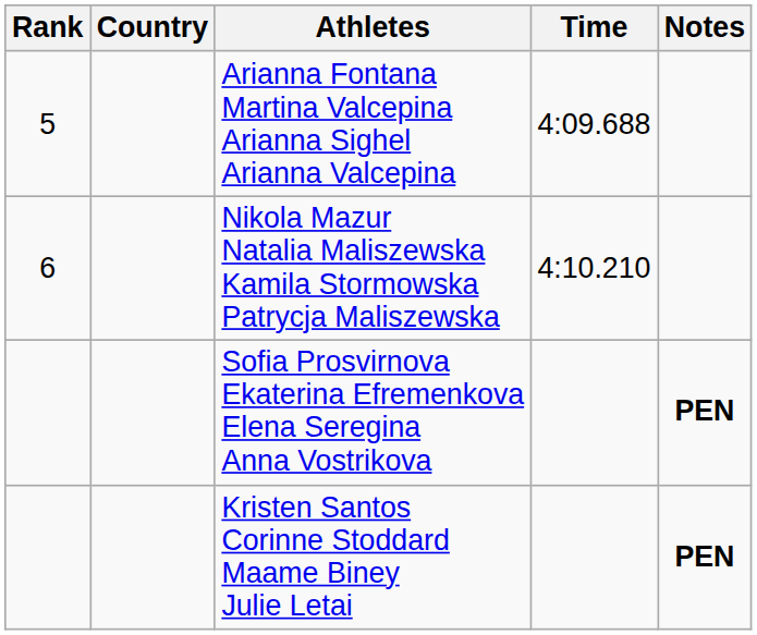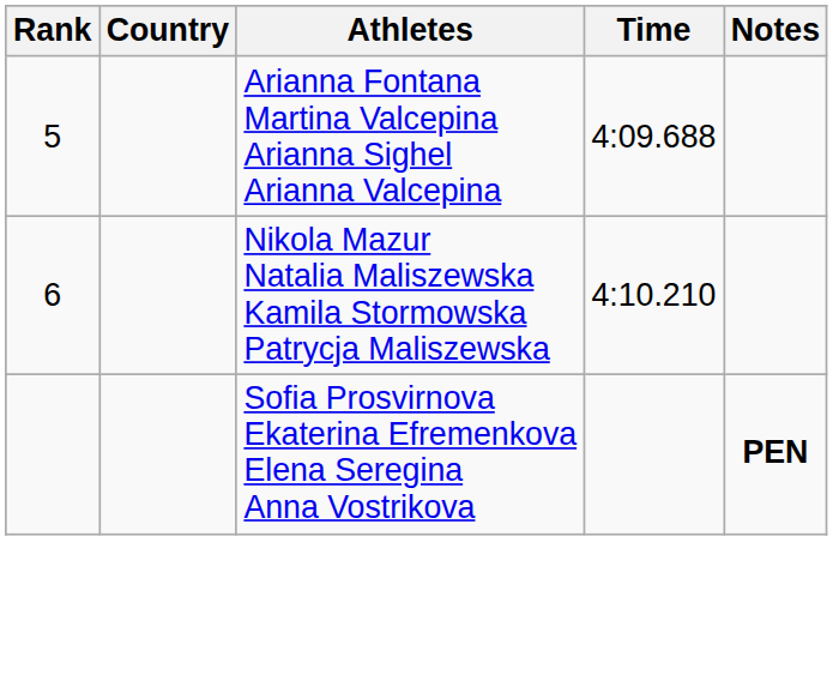- row: Kristen Santos Corinne Stoddard Maame Biney Julie Letai | PEN
